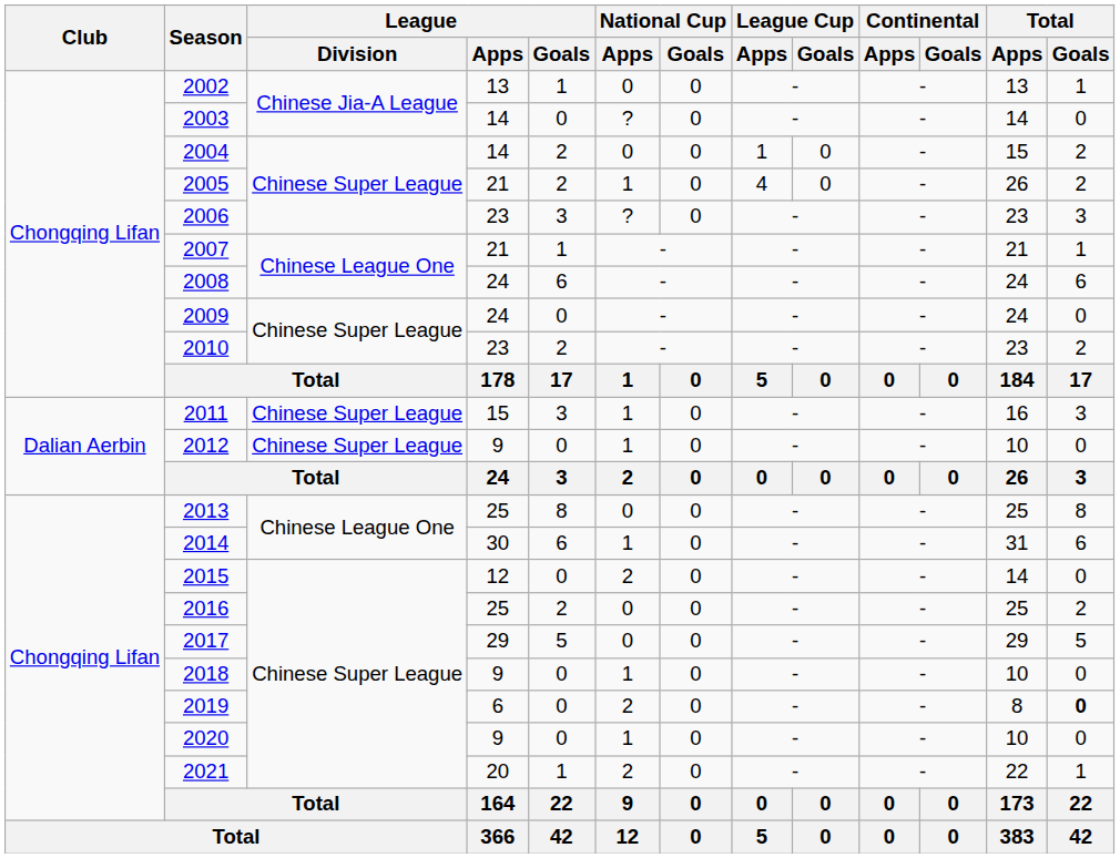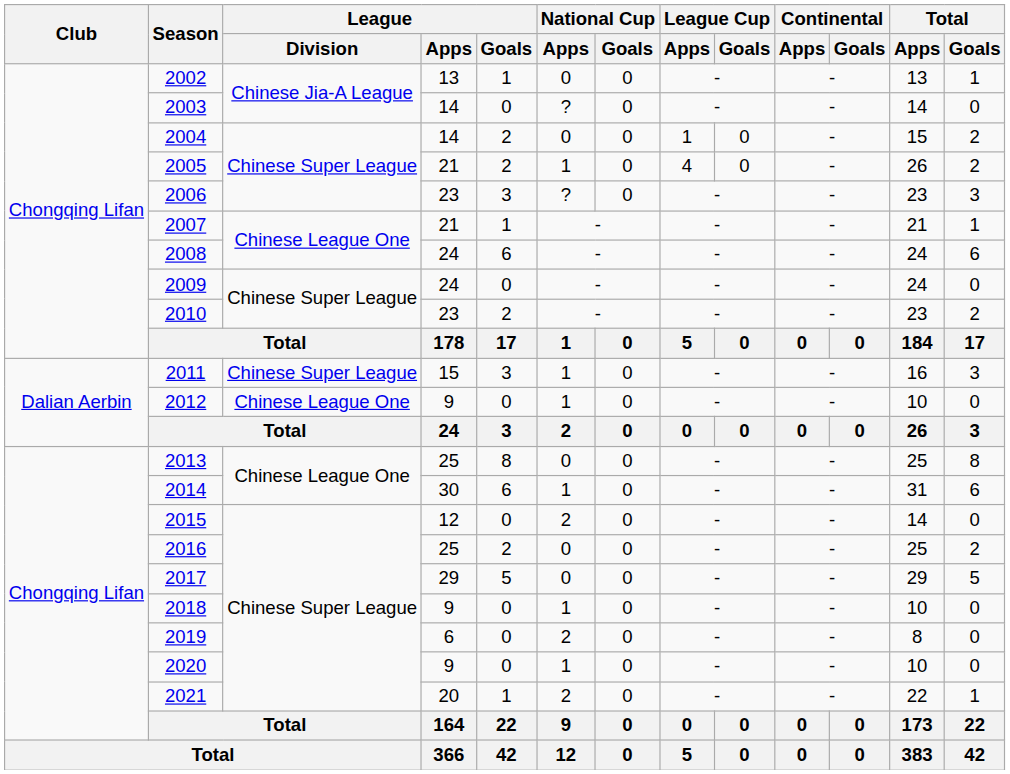2012 | League / Division: Chinese Super League -> Chinese League One
2019 | Total / Goals: bold -> normal
